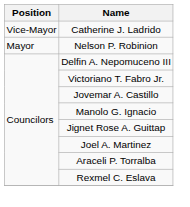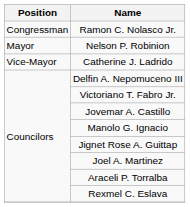+ row: Congressman | Ramon C. Nolasco Jr.
rows swapped: Nelson P. Robinion <-> Catherine J. Ladrido
